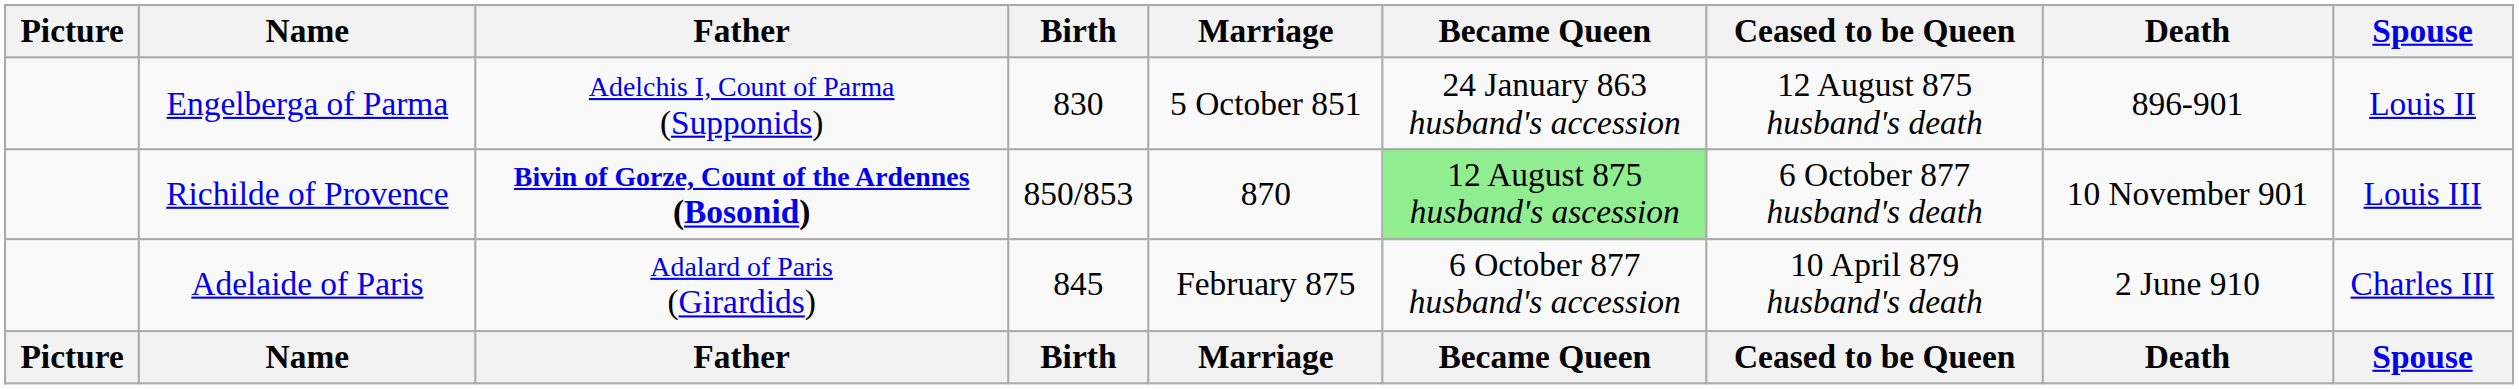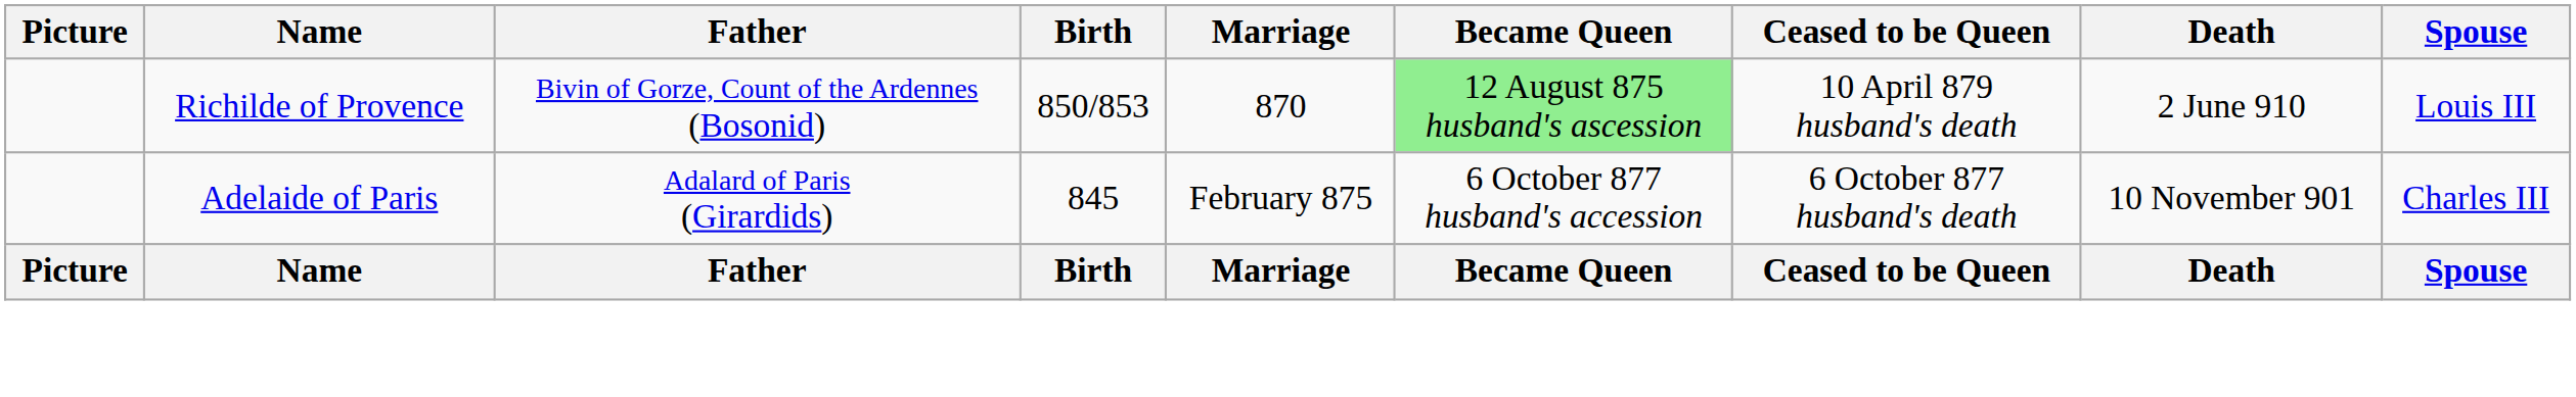- row: Engelberga of Parma | Adelchis I, Count of Parma (Supponids) | 830 | 5 October 851 | 24 January 863 husband's accession | 12 August 875 husband's death | 896-901 | Louis II
Richilde of Provence | Father: bold -> normal
Richilde of Provence | Ceased to be Queen: 6 October 877 husband's death -> 10 April 879 husband's death
Richilde of Provence | Death: 10 November 901 -> 2 June 910
Adelaide of Paris | Ceased to be Queen: 10 April 879 husband's death -> 6 October 877 husband's death
Adelaide of Paris | Death: 2 June 910 -> 10 November 901
